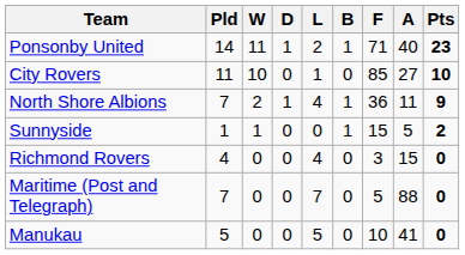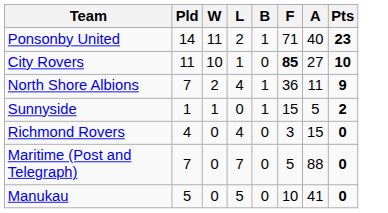- column: D | 1 | 0 | 1 | 0 | 0 | 0 | 0
City Rovers | F: normal -> bold
